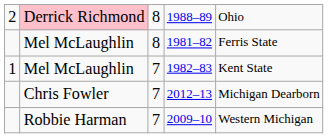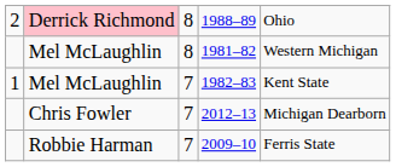1981–82 | column 5: Ferris State -> Western Michigan
2009–10 | column 5: Western Michigan -> Ferris State
